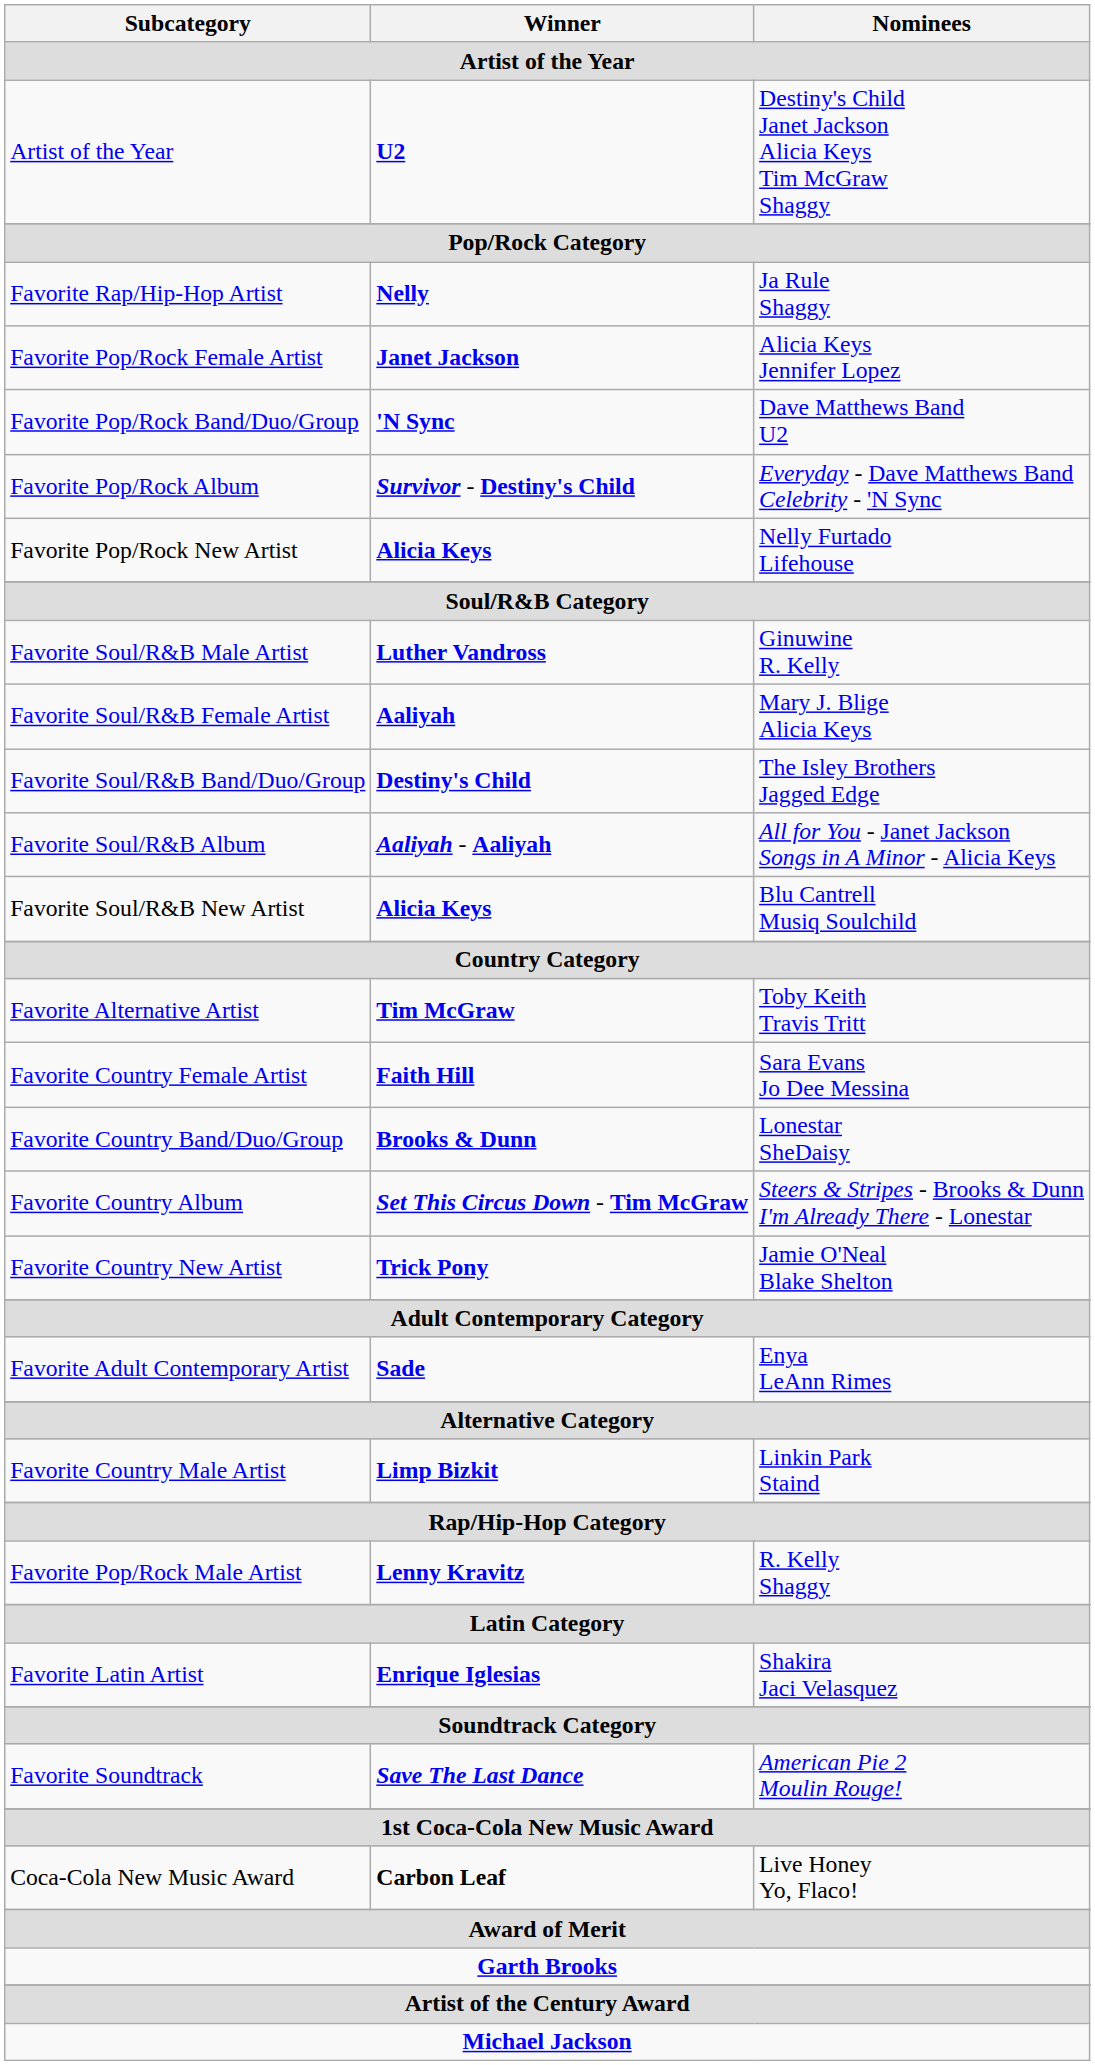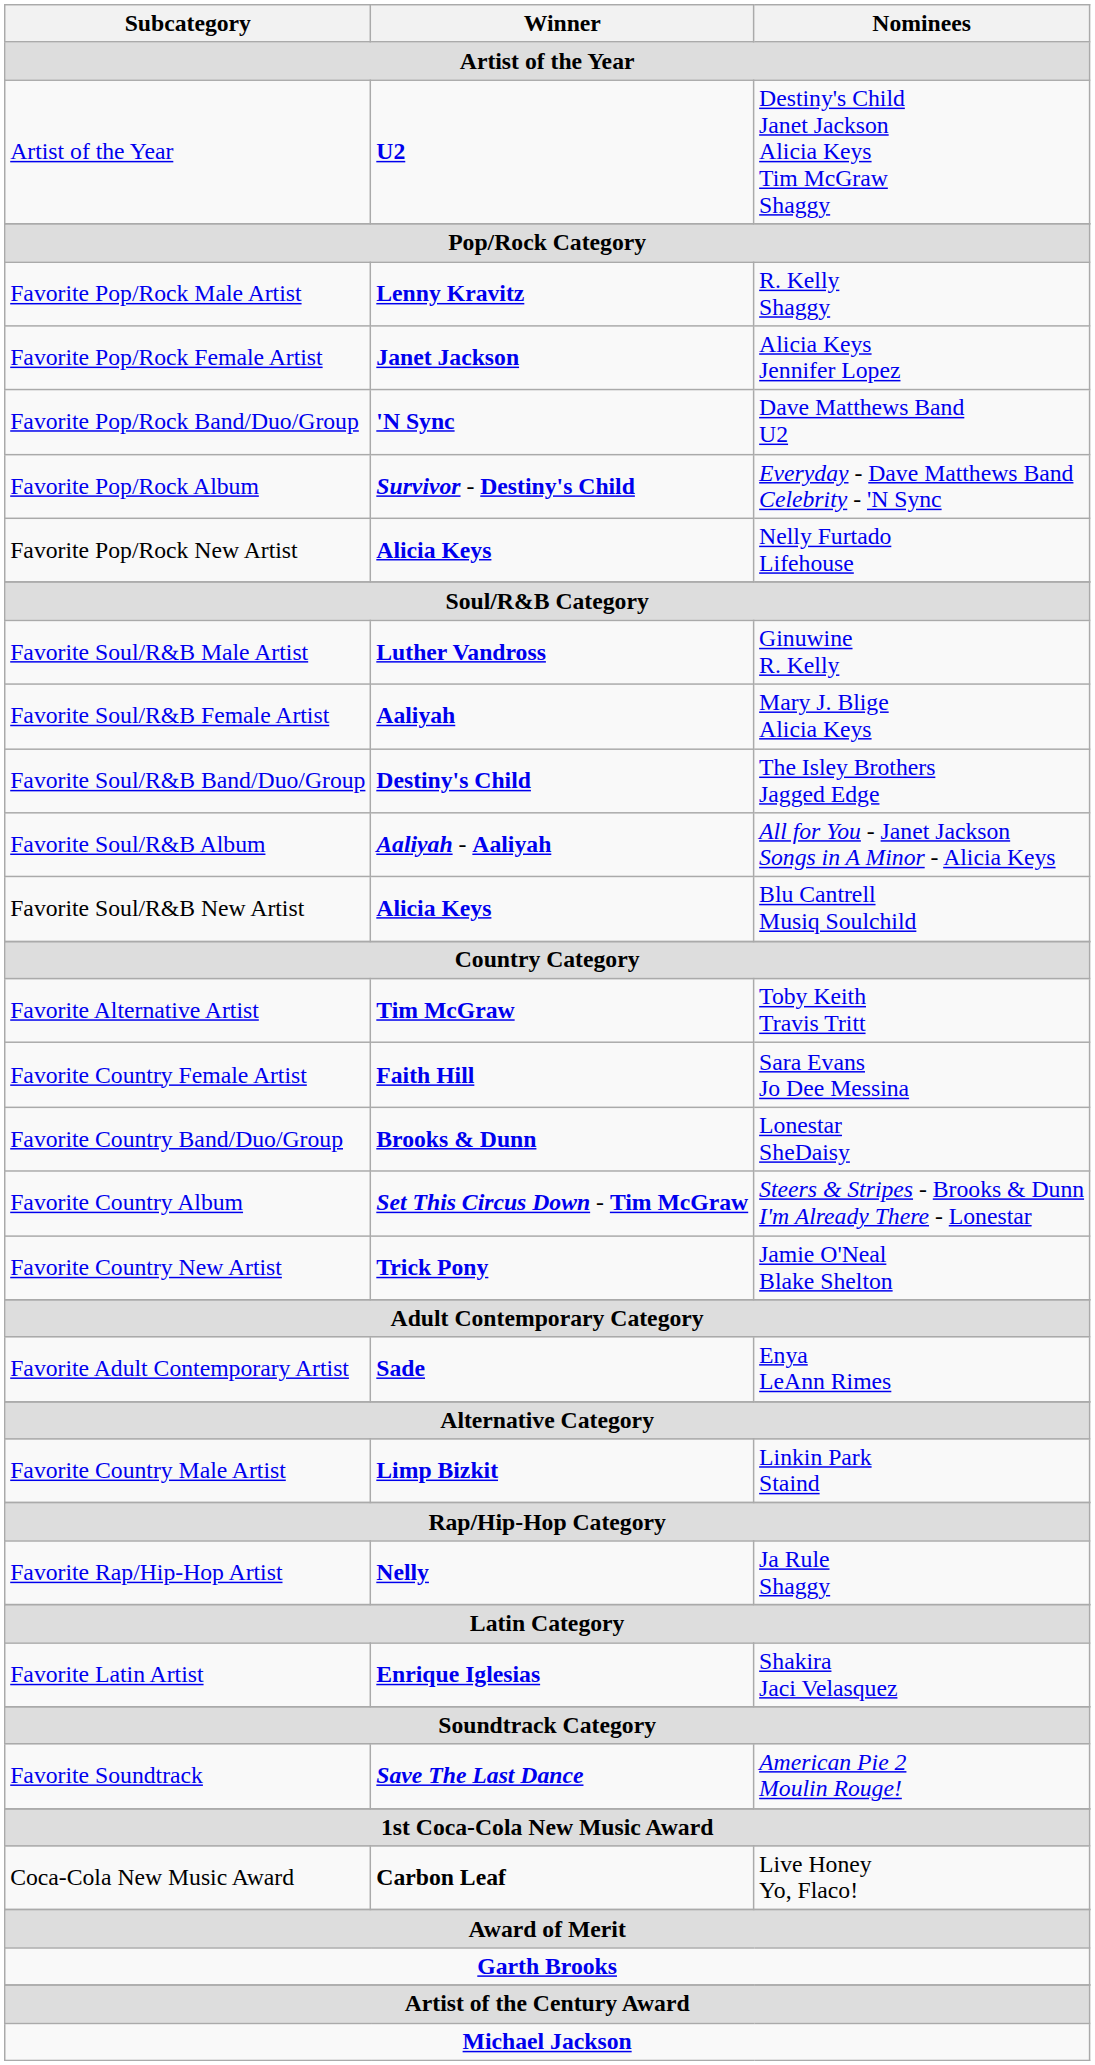rows swapped: R. Kelly Shaggy <-> Ja Rule Shaggy
